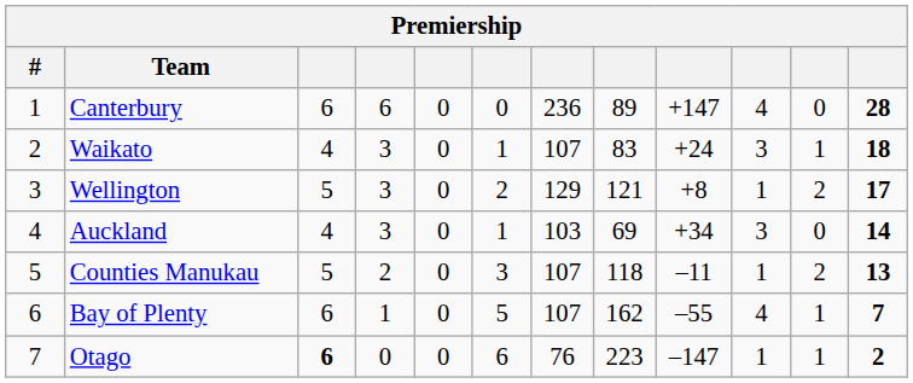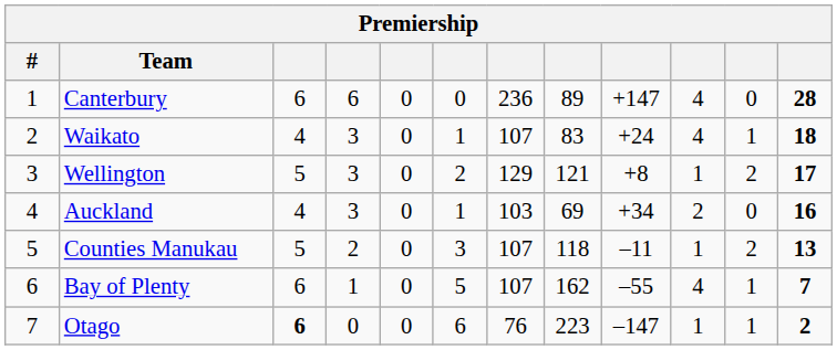Waikato | column 10: 3 -> 4
Auckland | column 10: 3 -> 2
Auckland | column 12: 14 -> 16
